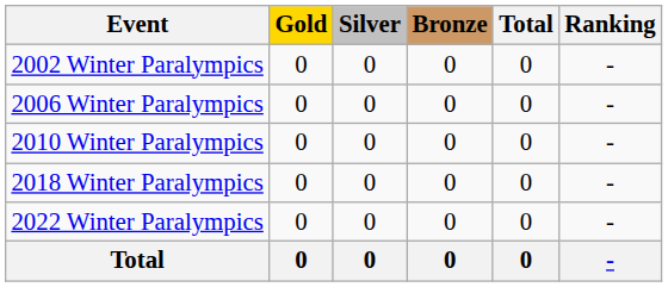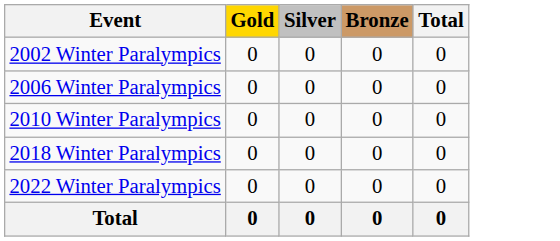- column: Ranking | - | - | - | - | - | -
